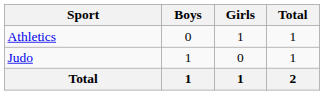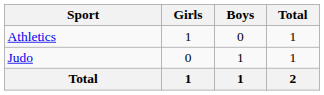columns swapped: Boys <-> Girls
